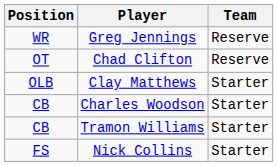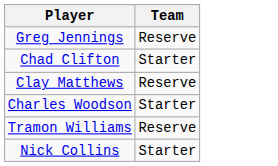- column: Position | WR | OT | OLB | CB | CB | FS
Chad Clifton | Team: Reserve -> Starter
Clay Matthews | Team: Starter -> Reserve
Tramon Williams | Team: Starter -> Reserve
